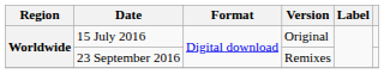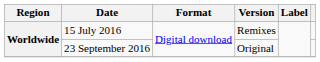15 July 2016 | Version: Original -> Remixes
23 September 2016 | Version: Remixes -> Original
